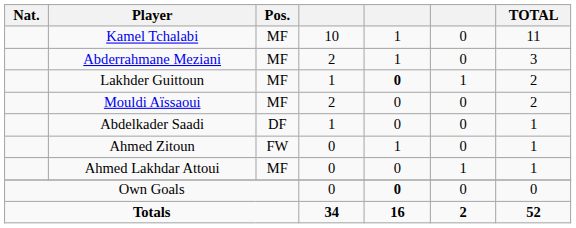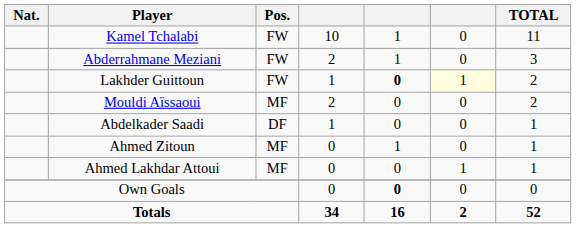Kamel Tchalabi | Pos.: MF -> FW
Abderrahmane Meziani | Pos.: MF -> FW
Lakhder Guittoun | Pos.: MF -> FW
Lakhder Guittoun | column 6: no background -> lightyellow background
Ahmed Zitoun | Pos.: FW -> MF
